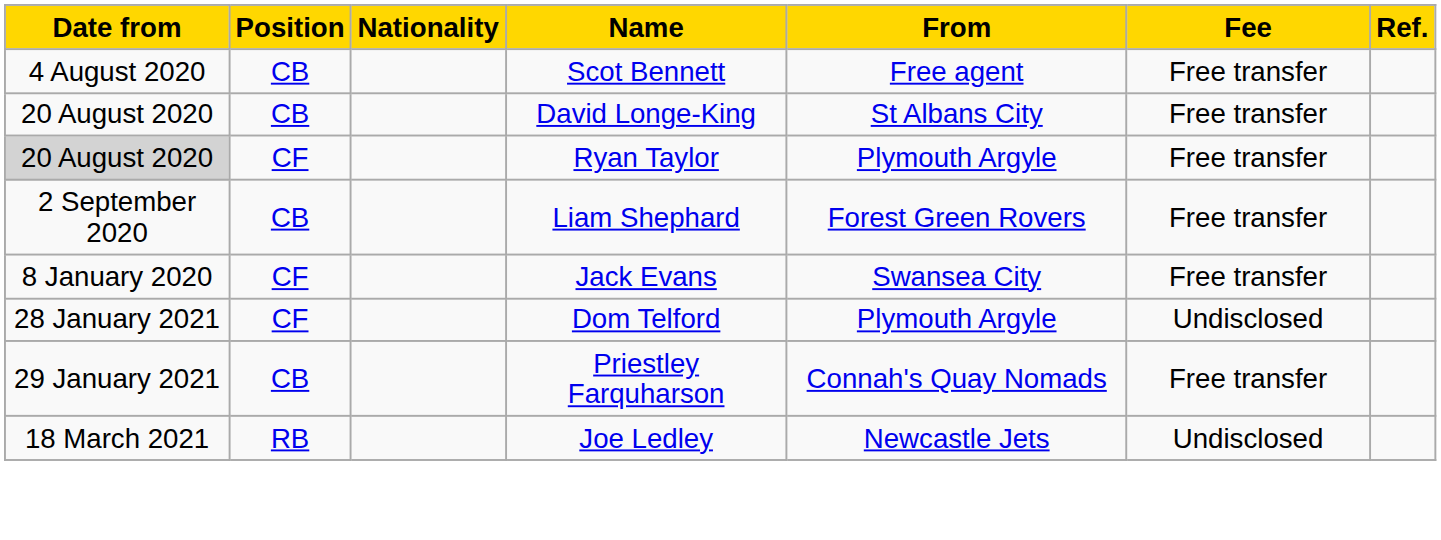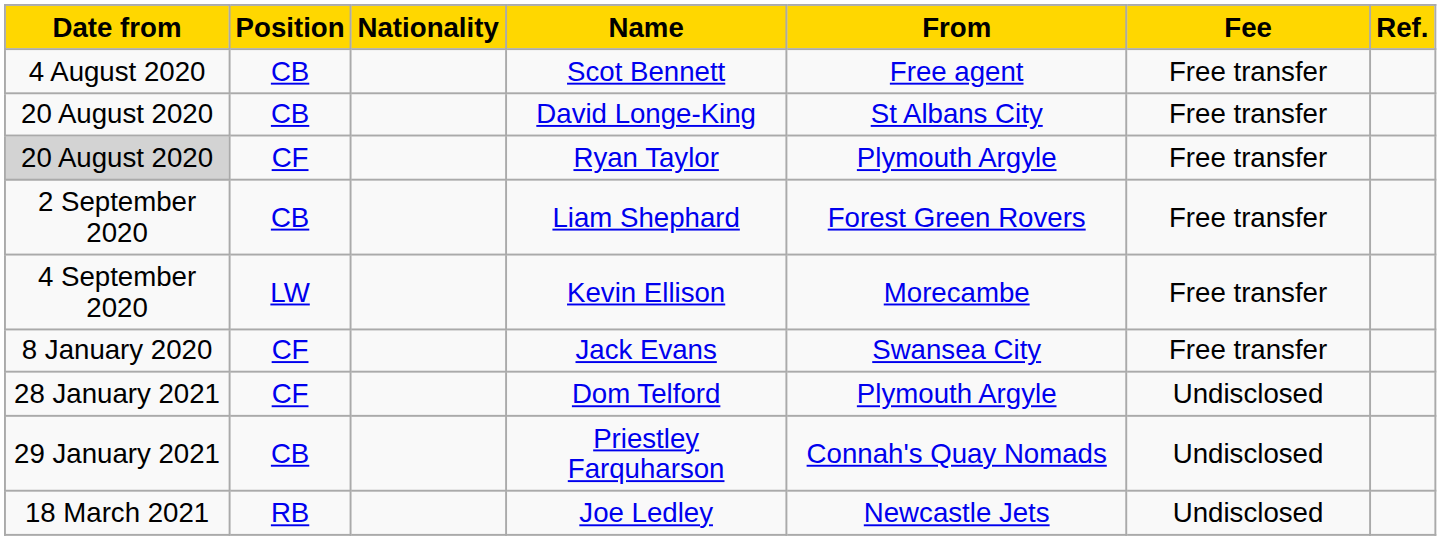+ row: 4 September 2020 | LW | Kevin Ellison | Morecambe | Free transfer
Priestley Farquharson | Fee: Free transfer -> Undisclosed
